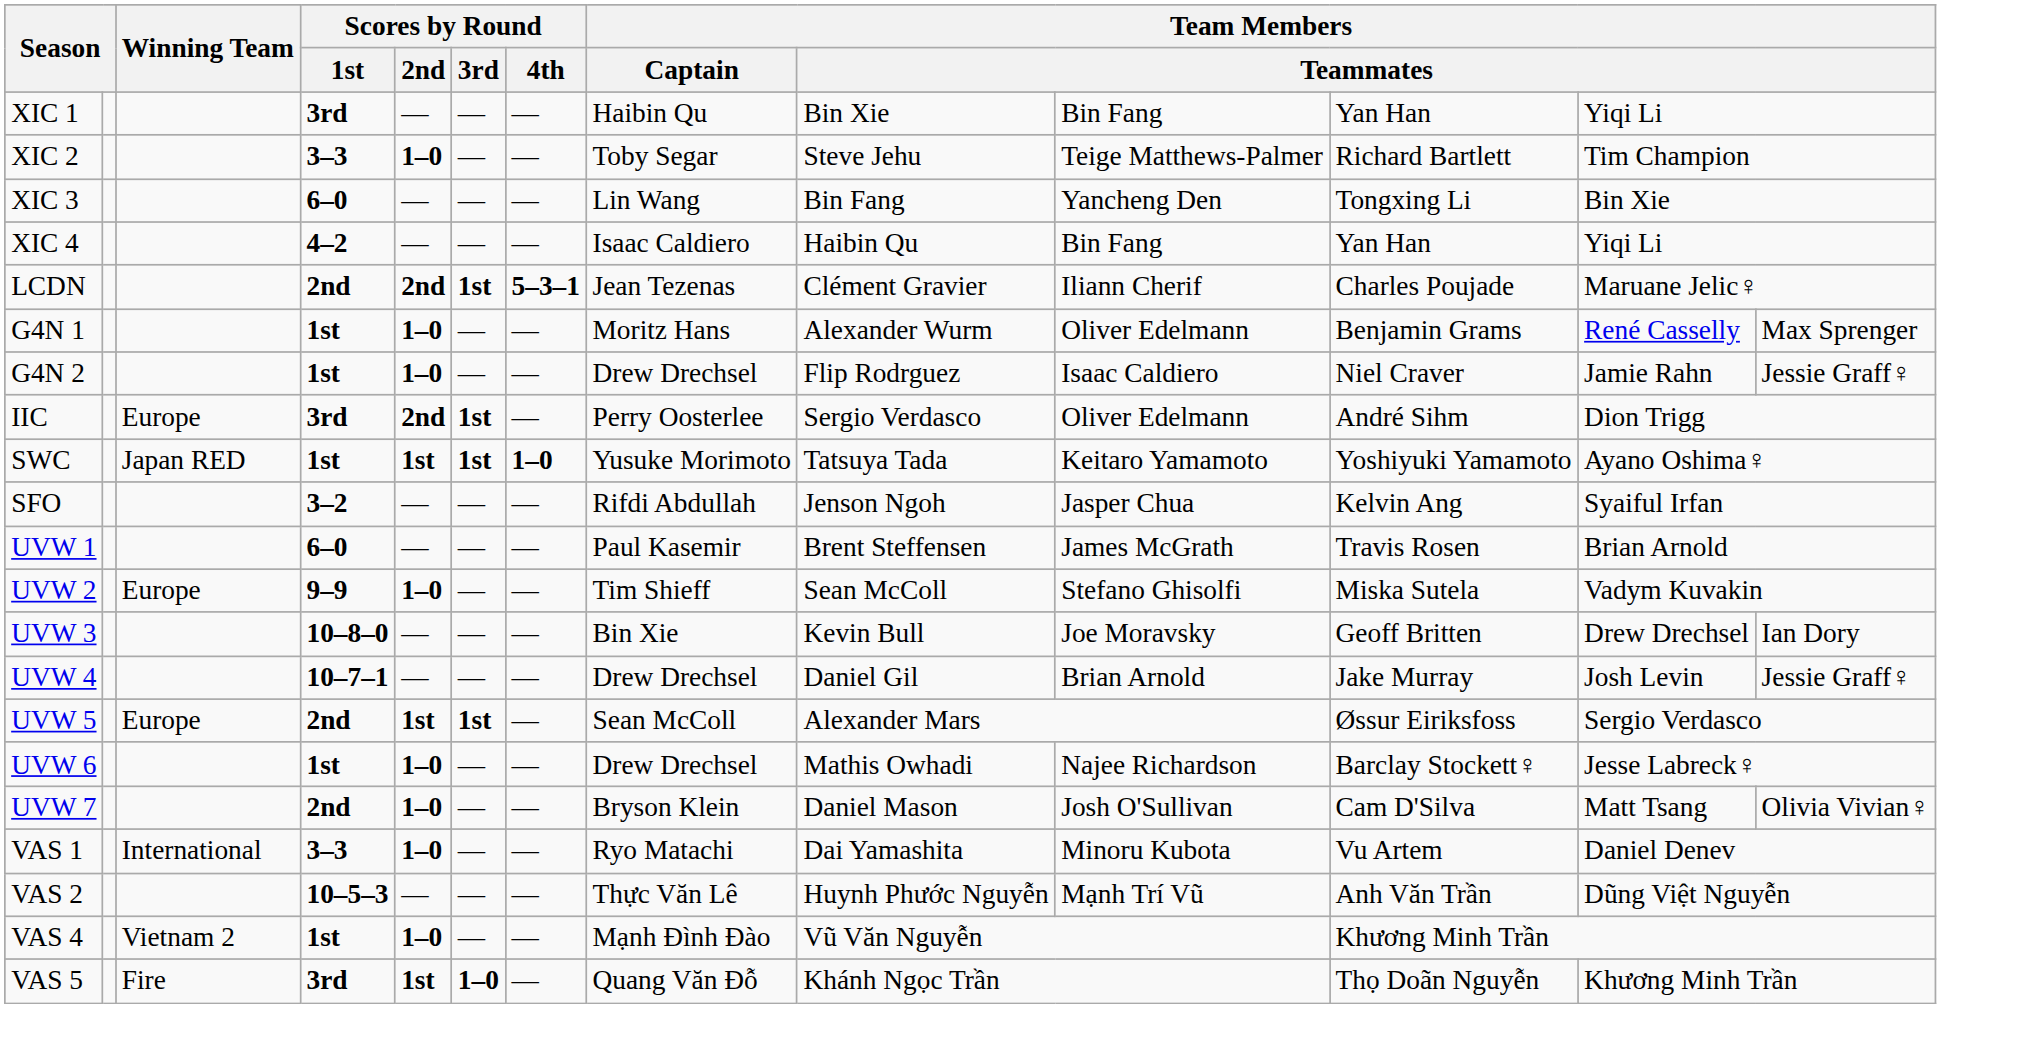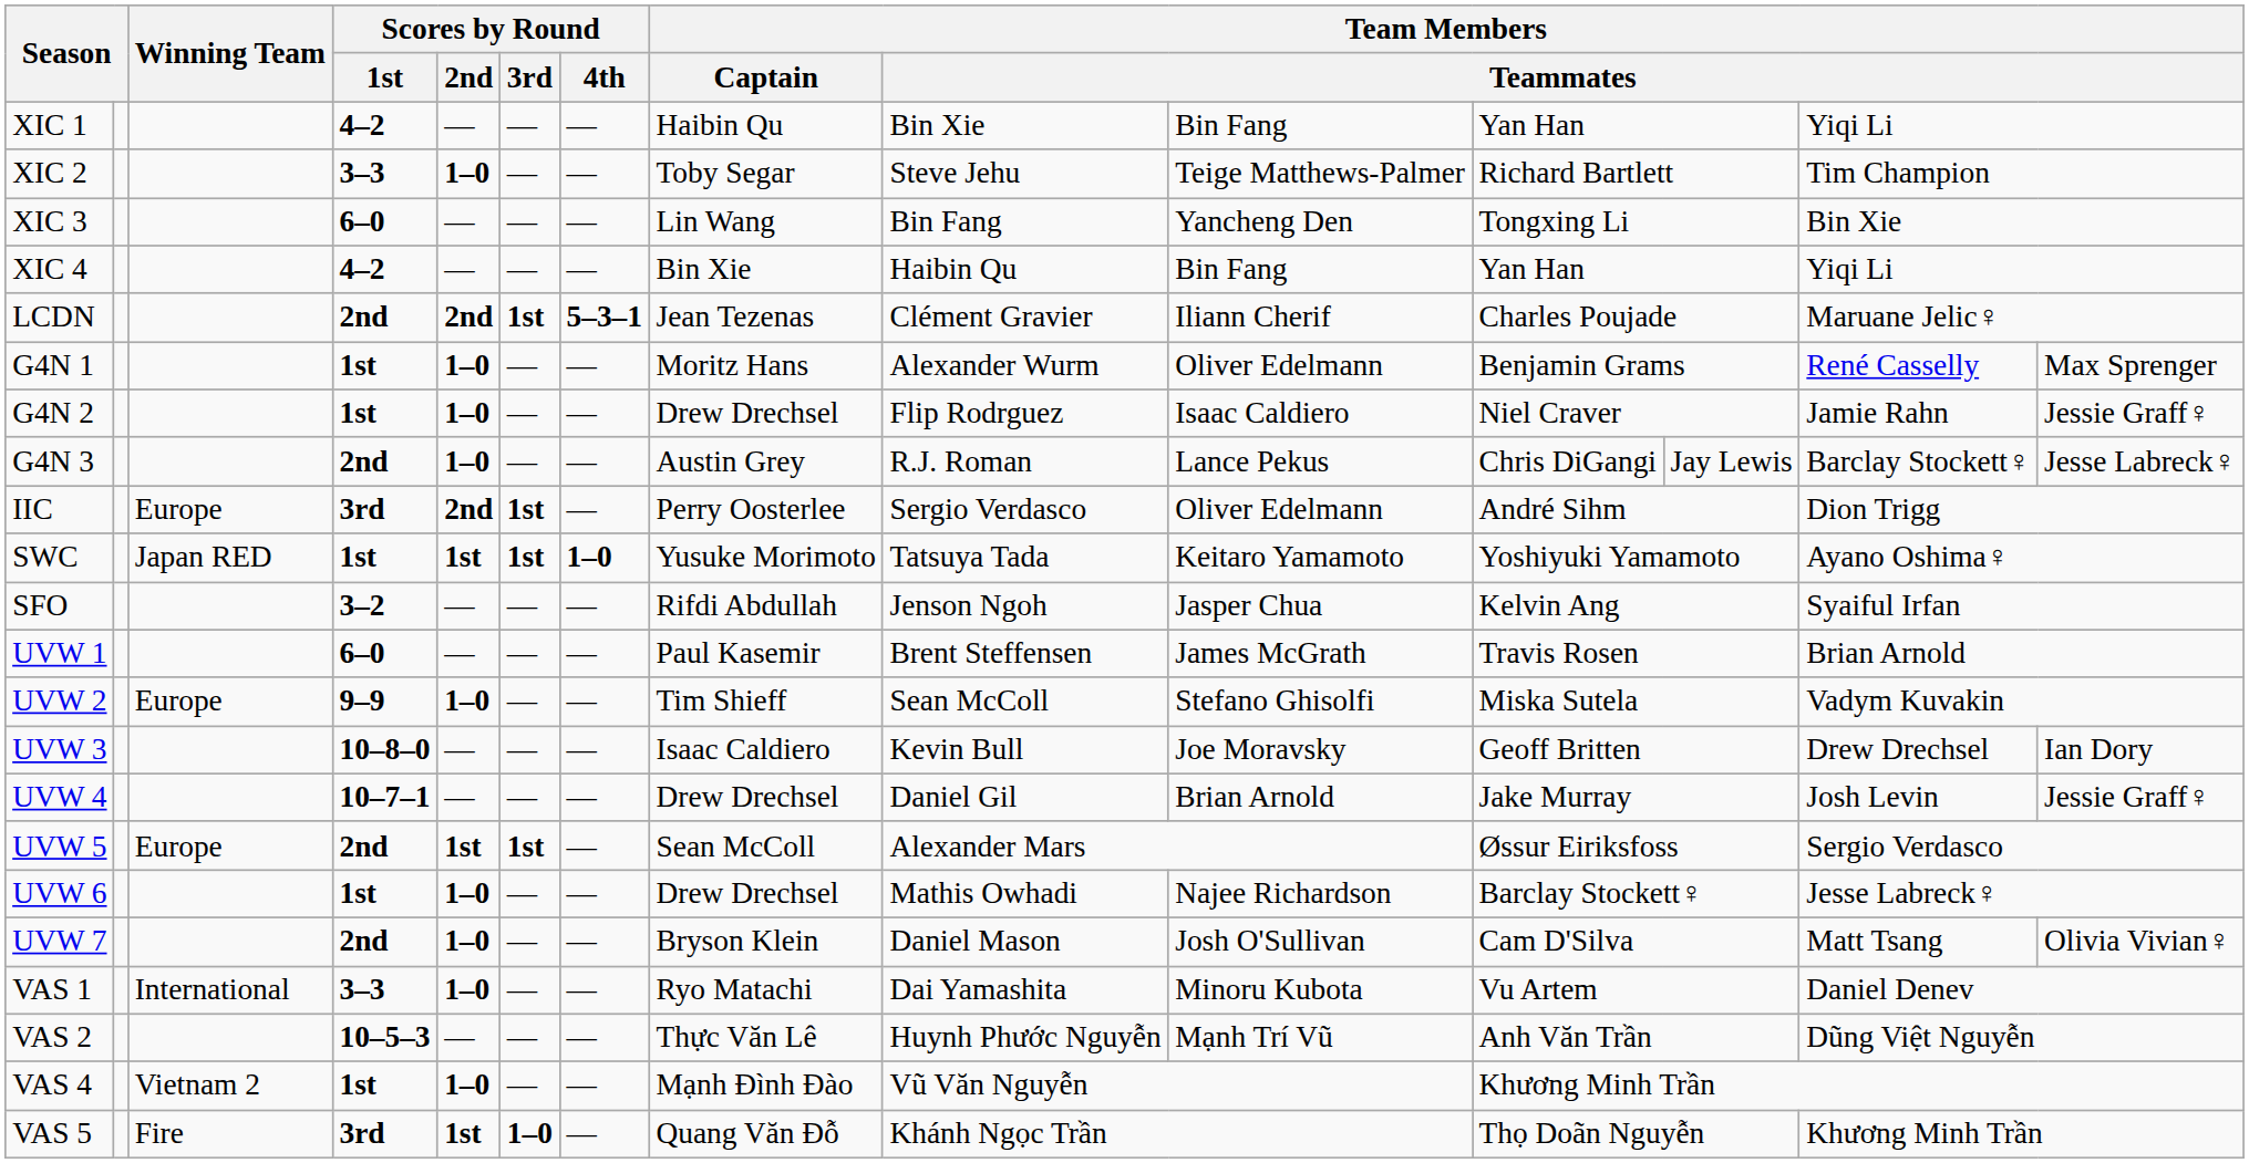XIC 1 | Scores by Round / 1st: 3rd -> 4–2
XIC 4 | Team Members / Captain: Isaac Caldiero -> Bin Xie
+ row: G4N 3 | 2nd | 1–0 | — | — | Austin Grey | R.J. Roman | Lance Pekus | Chris DiGangi | Jay Lewis | Barclay Stockett♀ | Jesse Labreck♀
UVW 3 | Team Members / Captain: Bin Xie -> Isaac Caldiero
